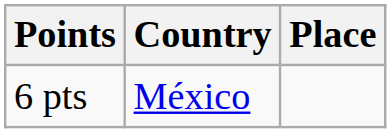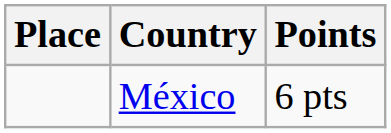columns swapped: Place <-> Points
